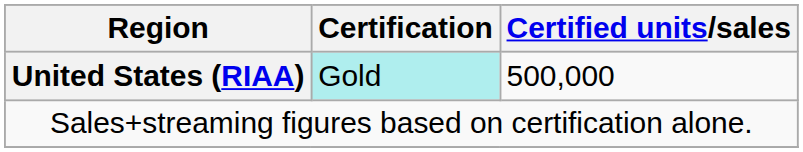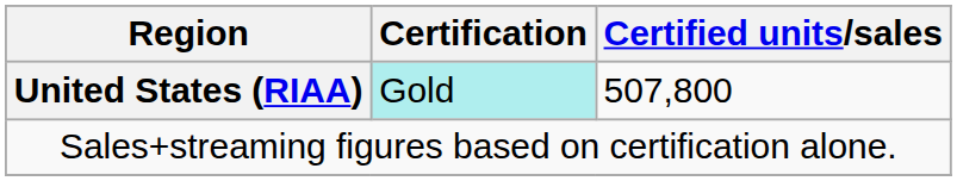United States (RIAA) | Certified units/sales: 500,000 -> 507,800
